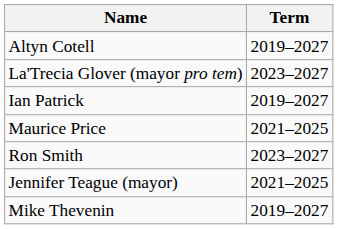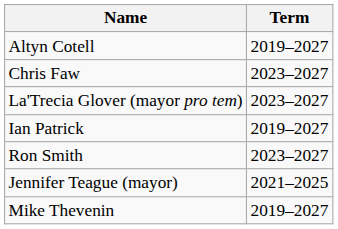+ row: Chris Faw | 2023–2027
- row: Maurice Price | 2021–2025
